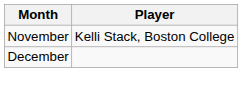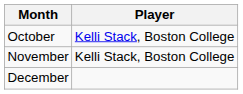+ row: October | Kelli Stack, Boston College
